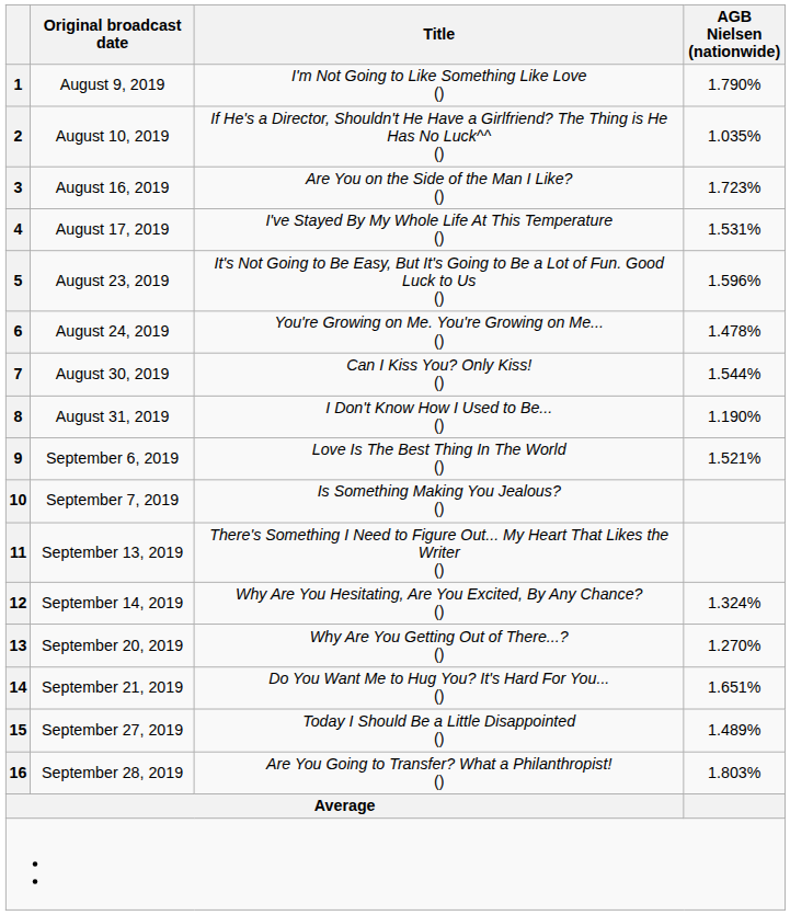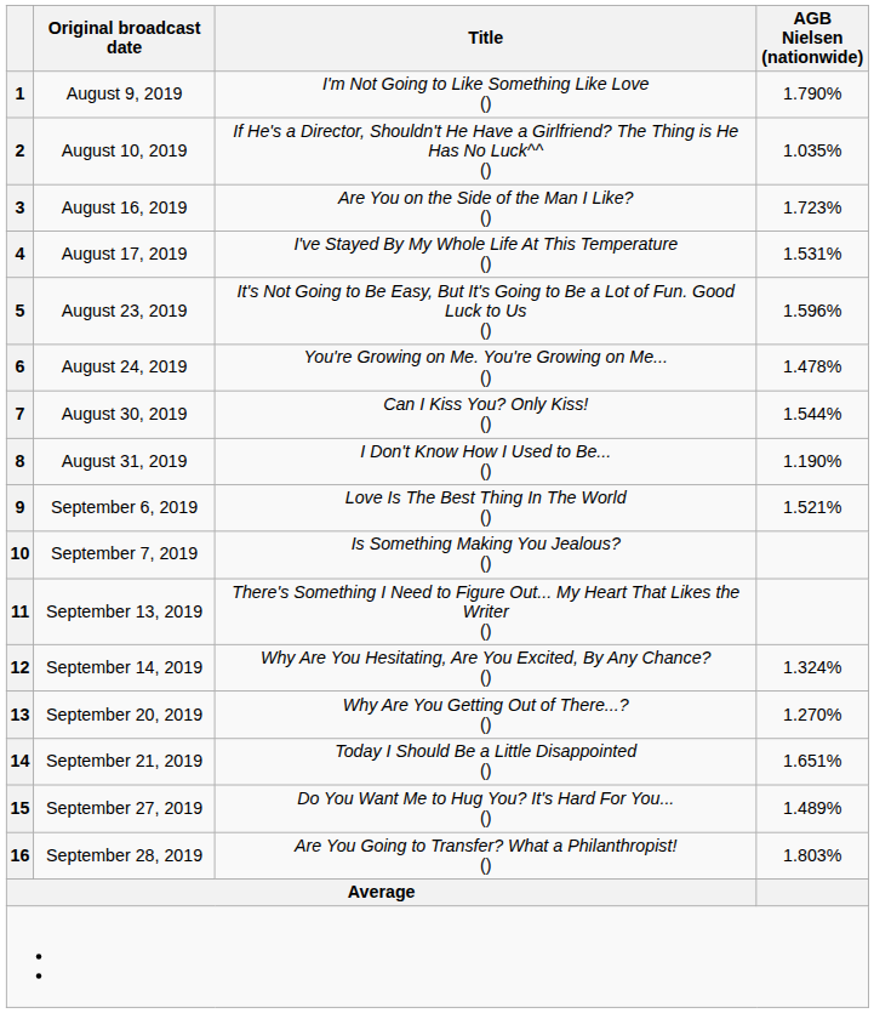14 | Title: Do You Want Me to Hug You? It's Hard For You... () -> Today I Should Be a Little Disappointed ()
15 | Title: Today I Should Be a Little Disappointed () -> Do You Want Me to Hug You? It's Hard For You... ()
